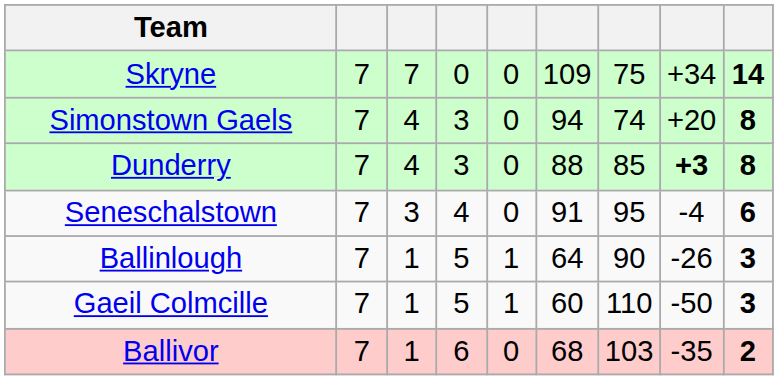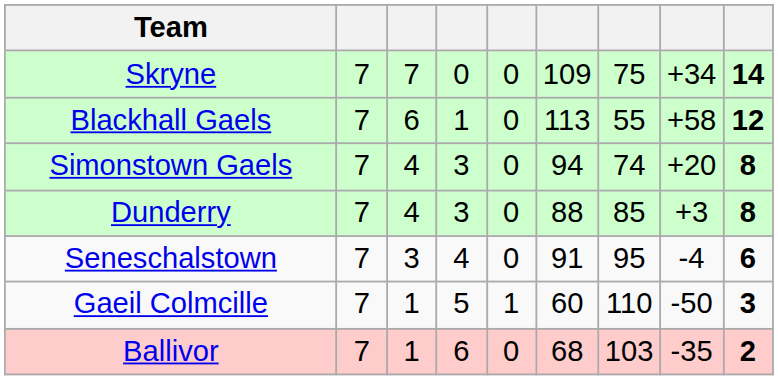+ row: Blackhall Gaels | 7 | 6 | 1 | 0 | 113 | 55 | +58 | 12
Dunderry | column 8: bold -> normal
- row: Ballinlough | 7 | 1 | 5 | 1 | 64 | 90 | -26 | 3
